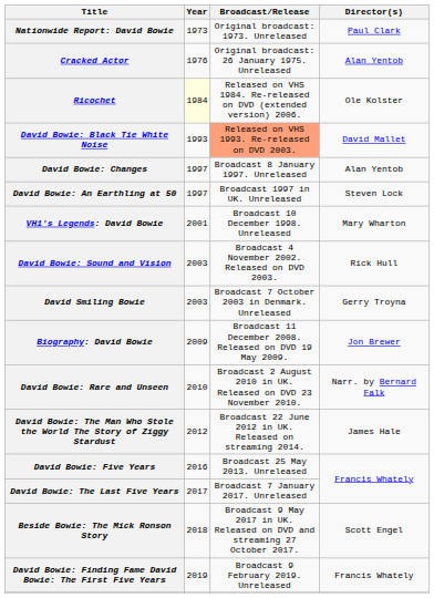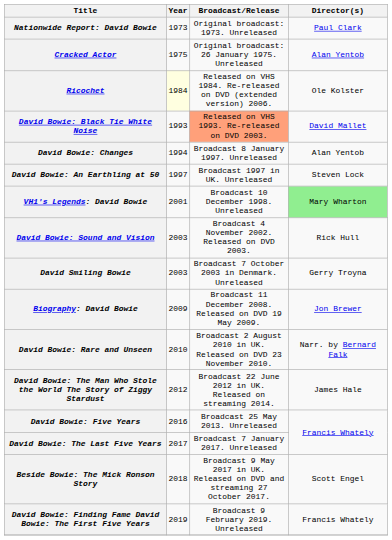Cracked Actor | Year: 1976 -> 1975
David Bowie: Changes | Year: 1997 -> 1994
VH1's Legends: David Bowie | Director(s): no background -> lightgreen background
